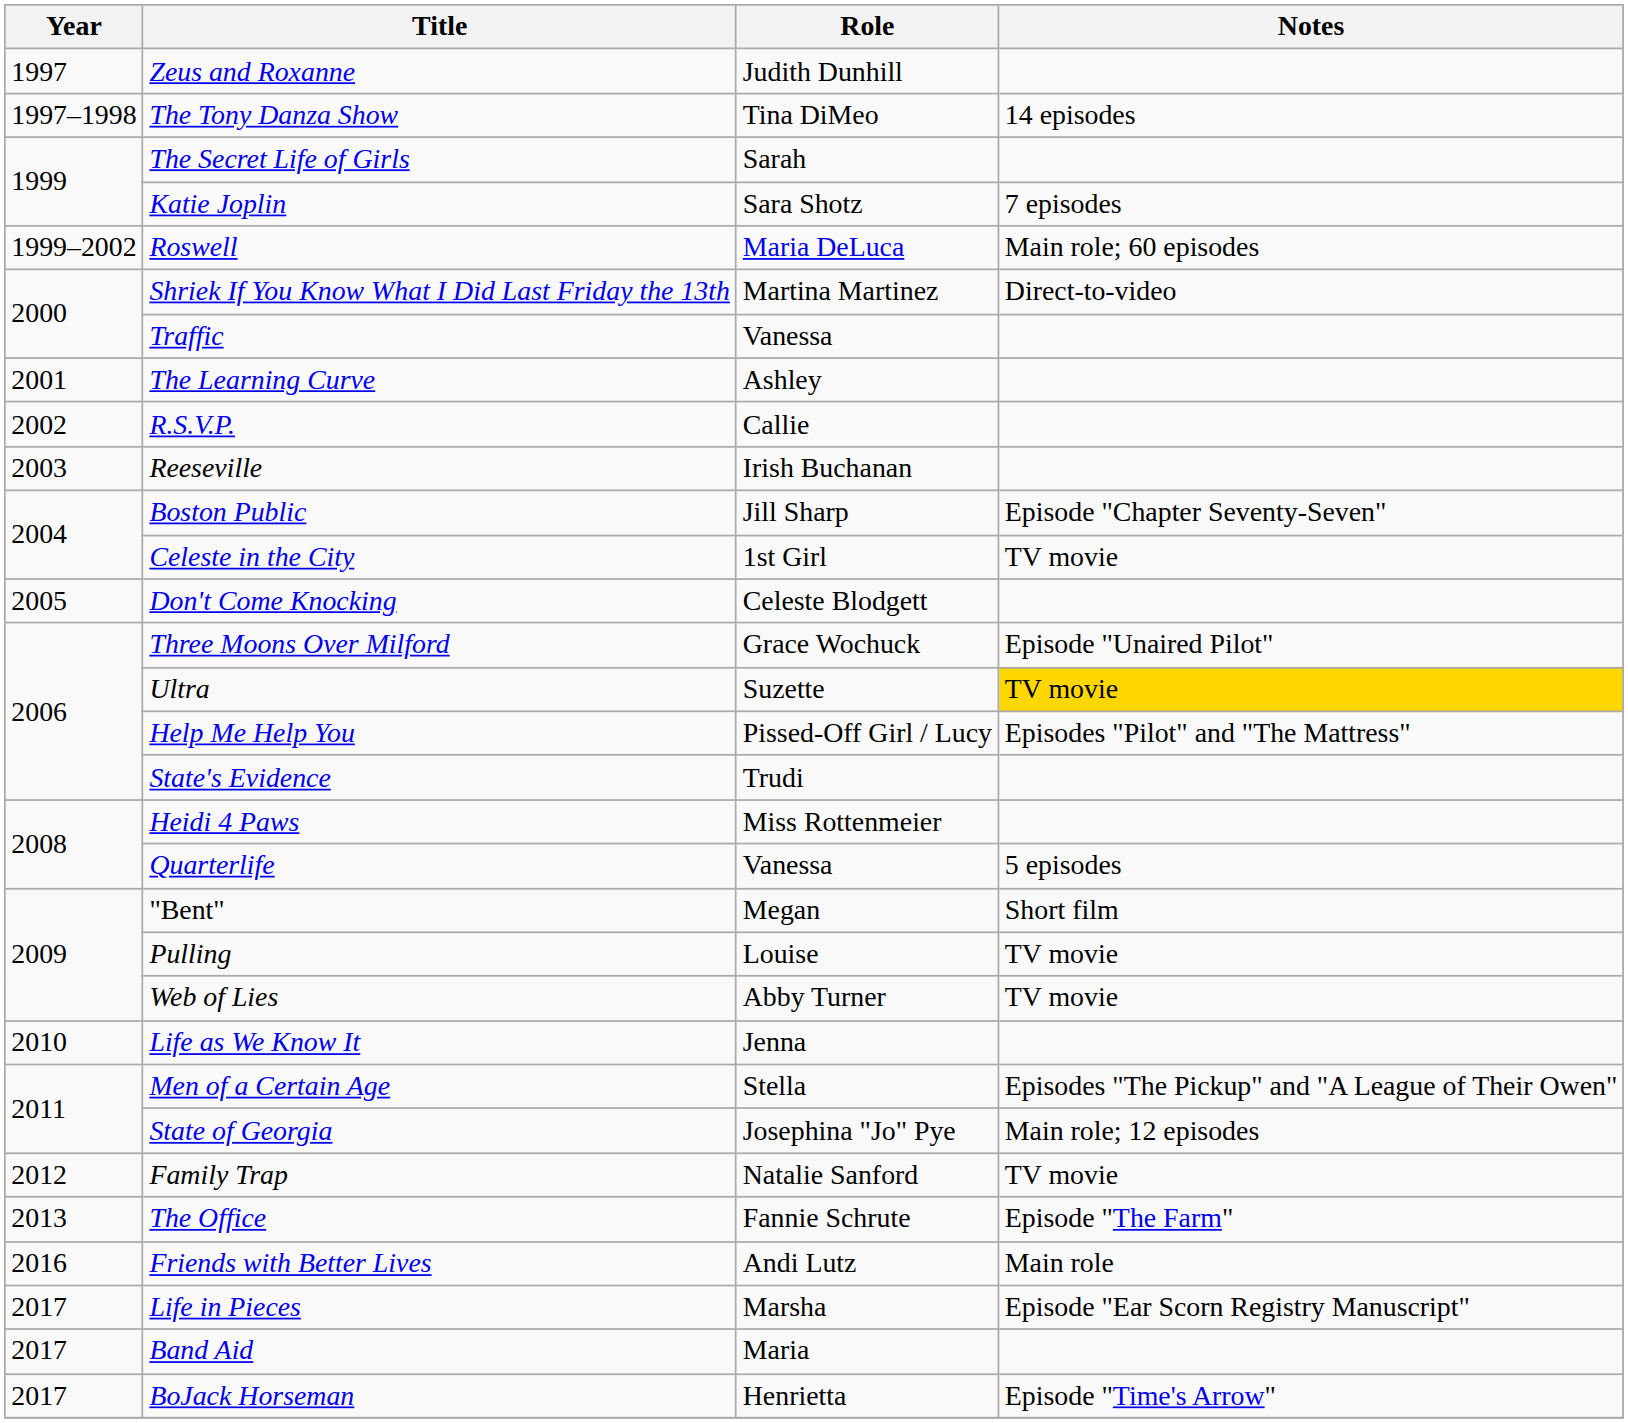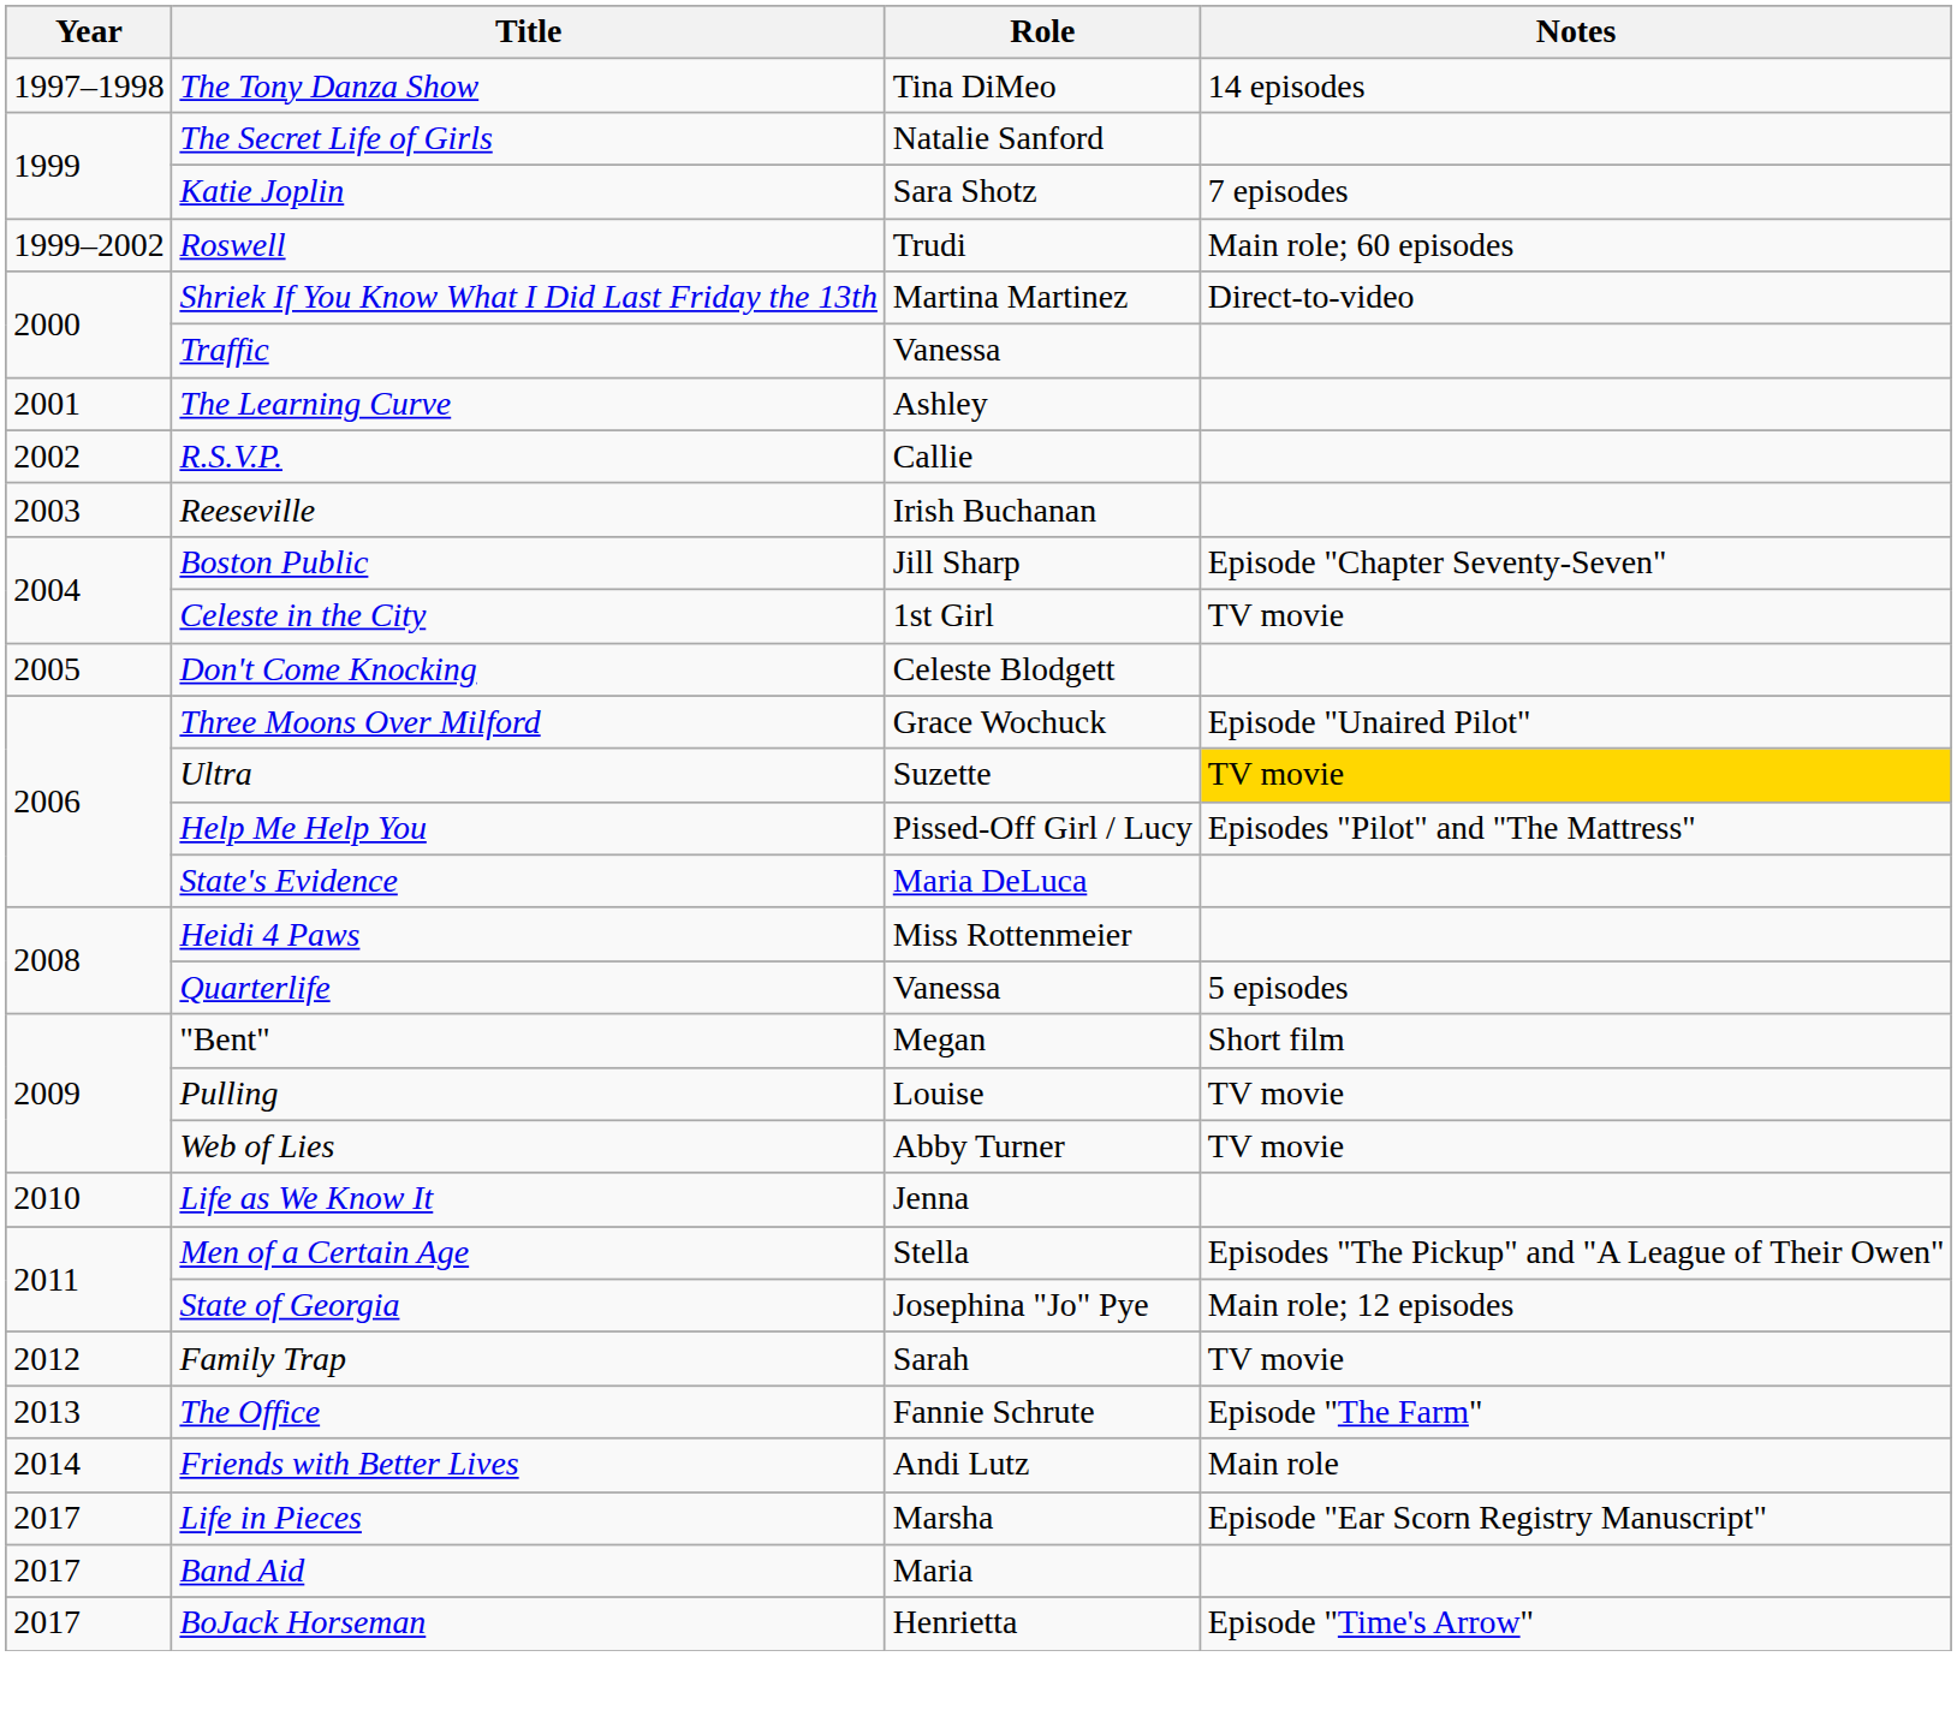- row: 1997 | Zeus and Roxanne | Judith Dunhill
The Secret Life of Girls | Role: Sarah -> Natalie Sanford
Roswell | Role: Maria DeLuca -> Trudi
State's Evidence | Role: Trudi -> Maria DeLuca
Family Trap | Role: Natalie Sanford -> Sarah
Friends with Better Lives | Year: 2016 -> 2014
